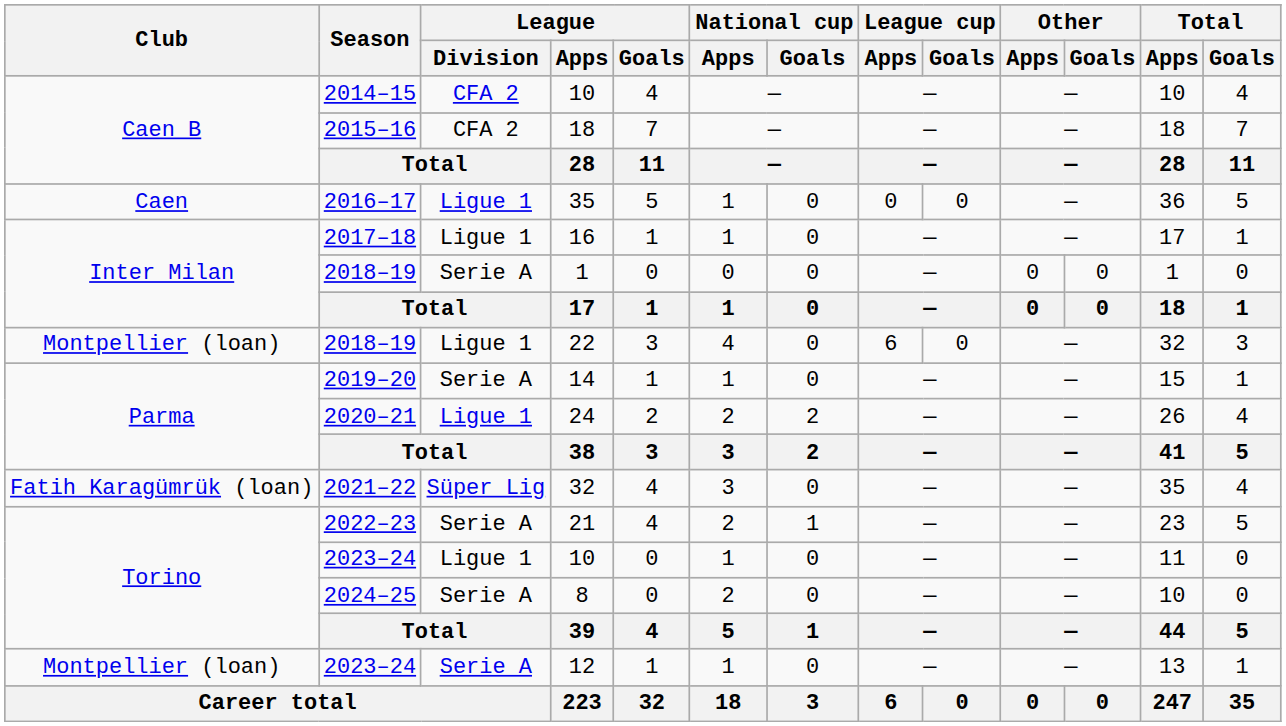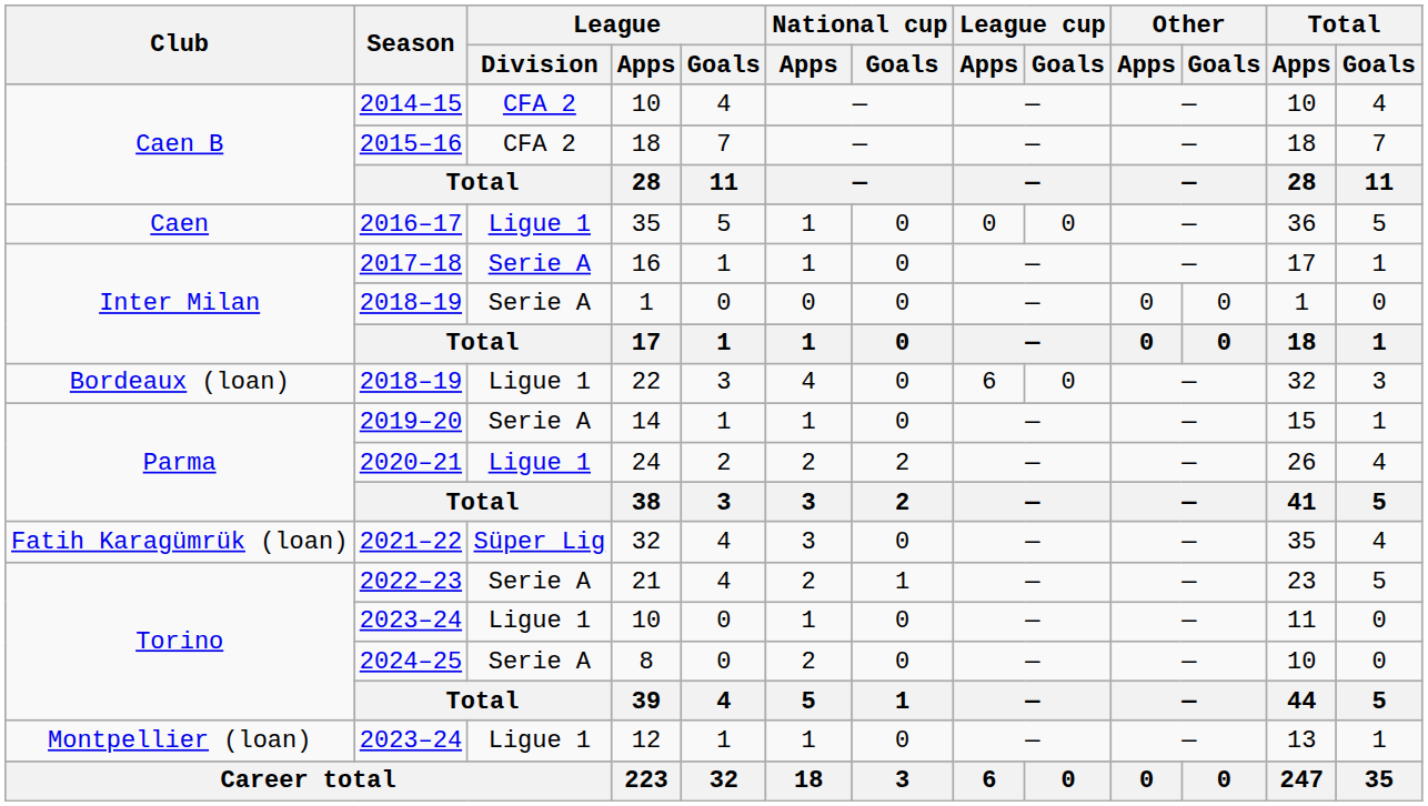16 | League / Division: Ligue 1 -> Serie A
22 | Club: Montpellier (loan) -> Bordeaux (loan)
12 | League / Division: Serie A -> Ligue 1
